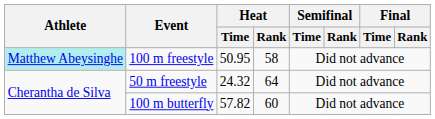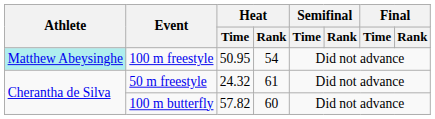100 m freestyle | Heat / Rank: 58 -> 54
50 m freestyle | Heat / Rank: 64 -> 61
